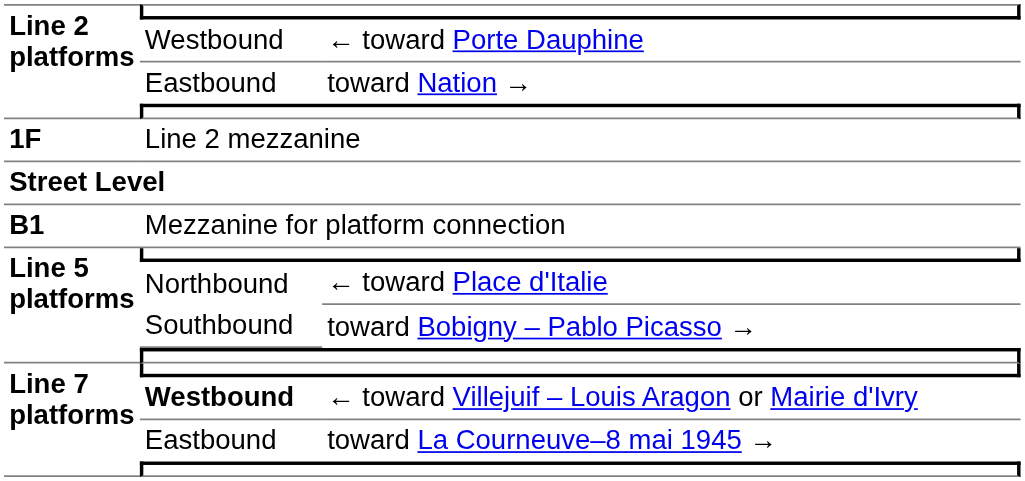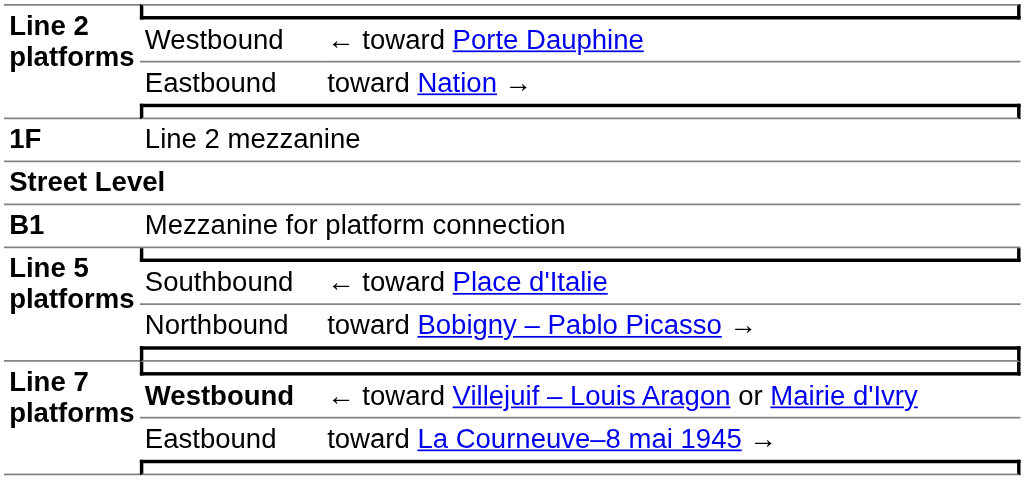← toward Place d'Italie | column 2: Northbound -> Southbound
toward Bobigny – Pablo Picasso → | column 2: Southbound -> Northbound
